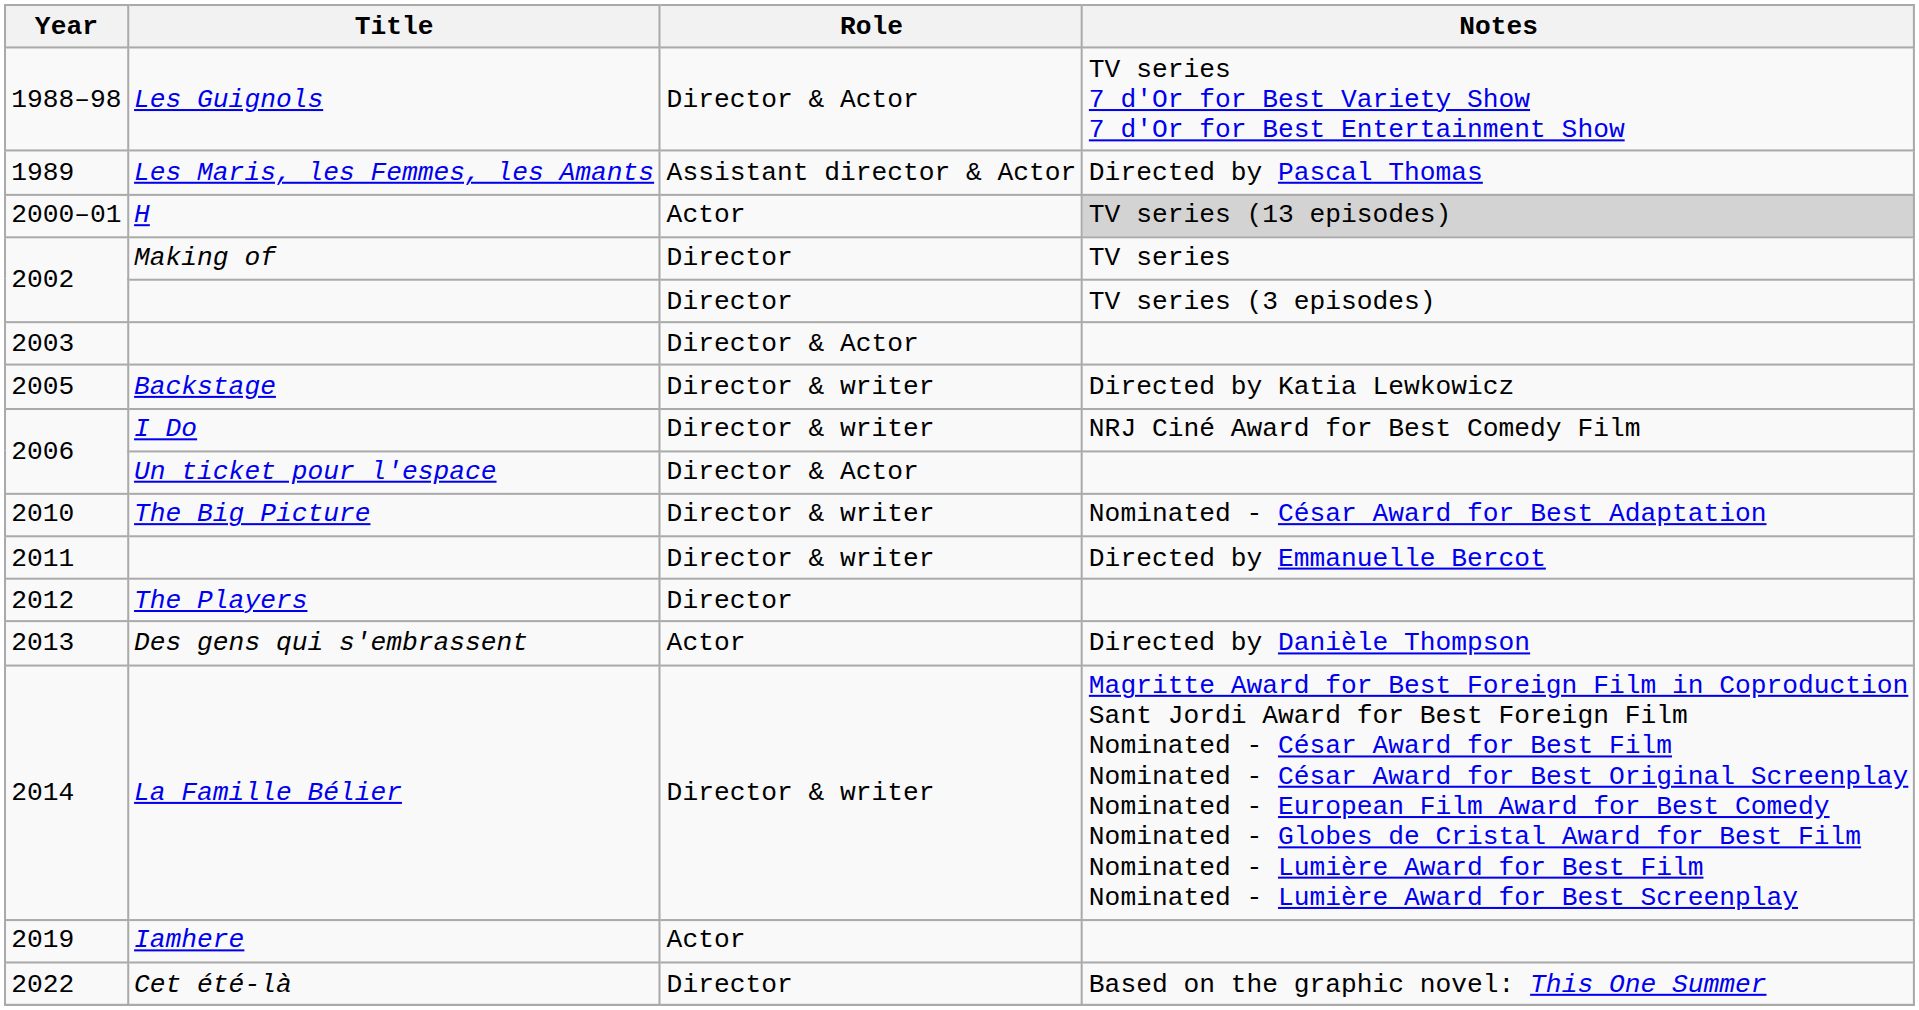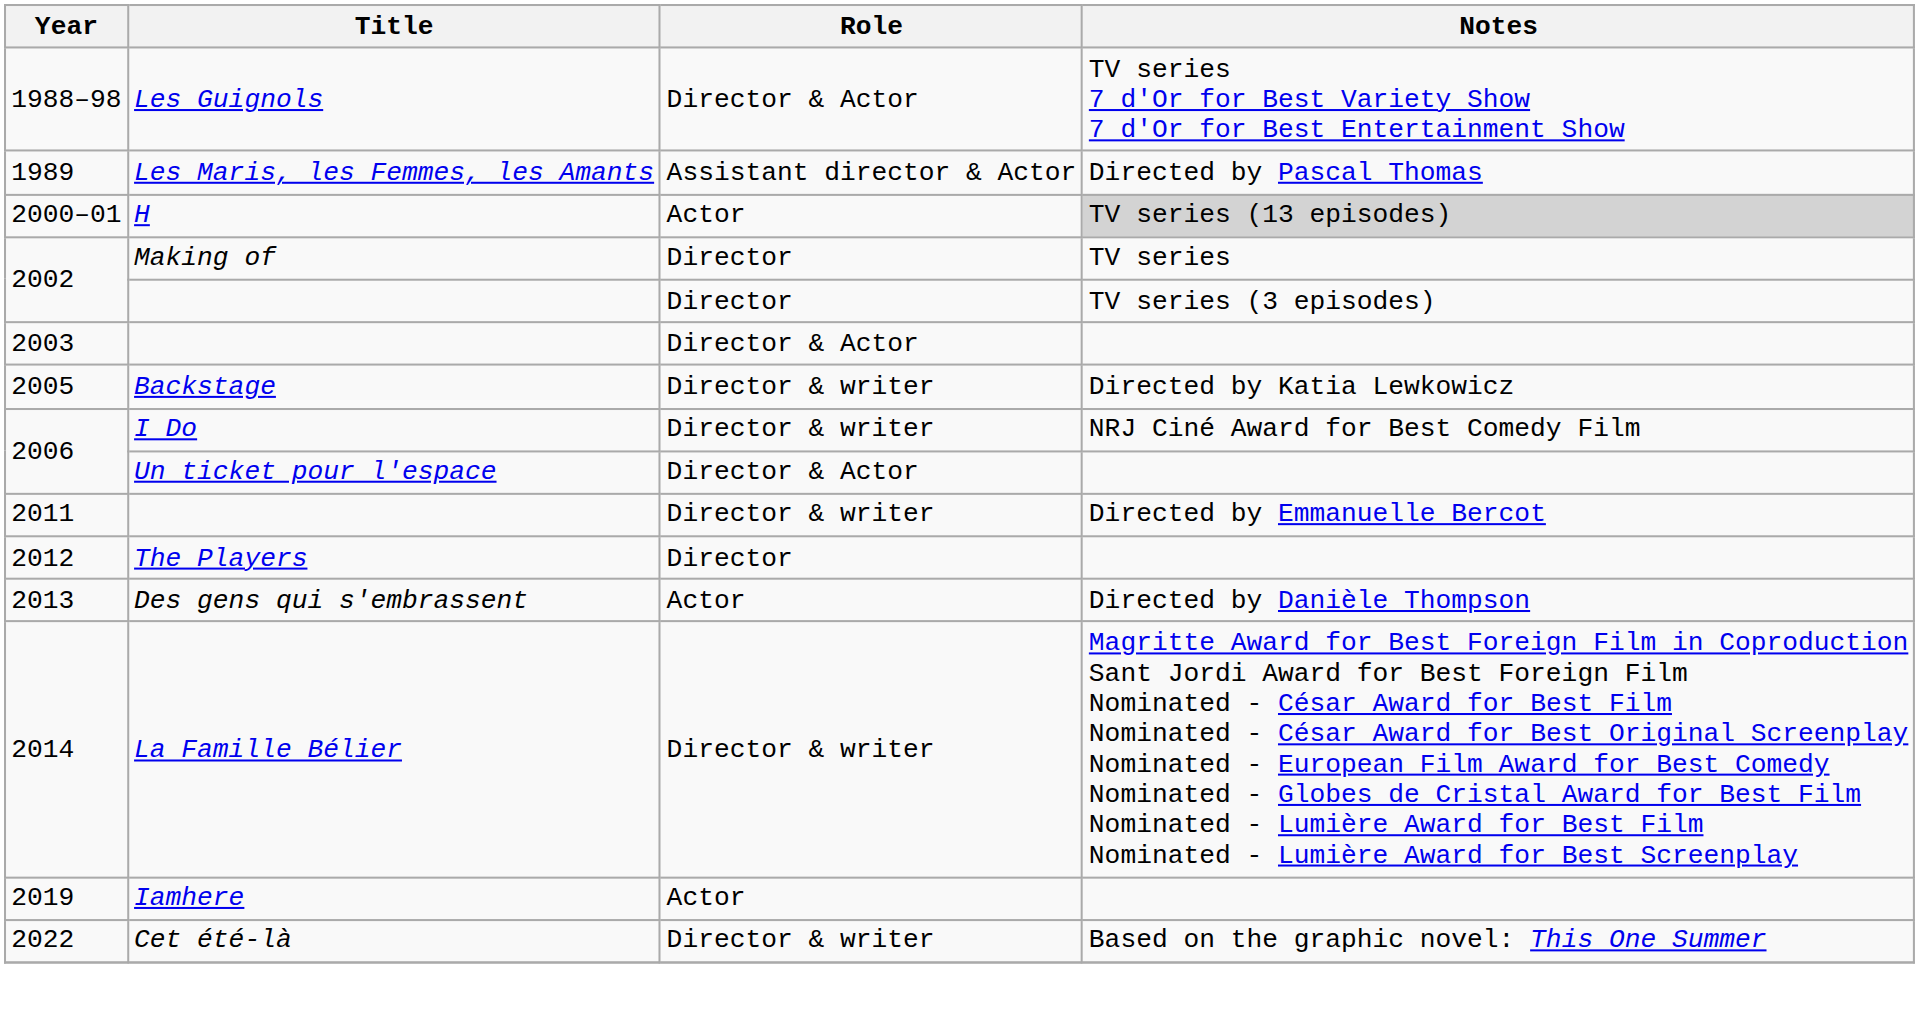- row: 2010 | The Big Picture | Director & writer | Nominated - César Award for Best Adaptation
2022 | Role: Director -> Director & writer
